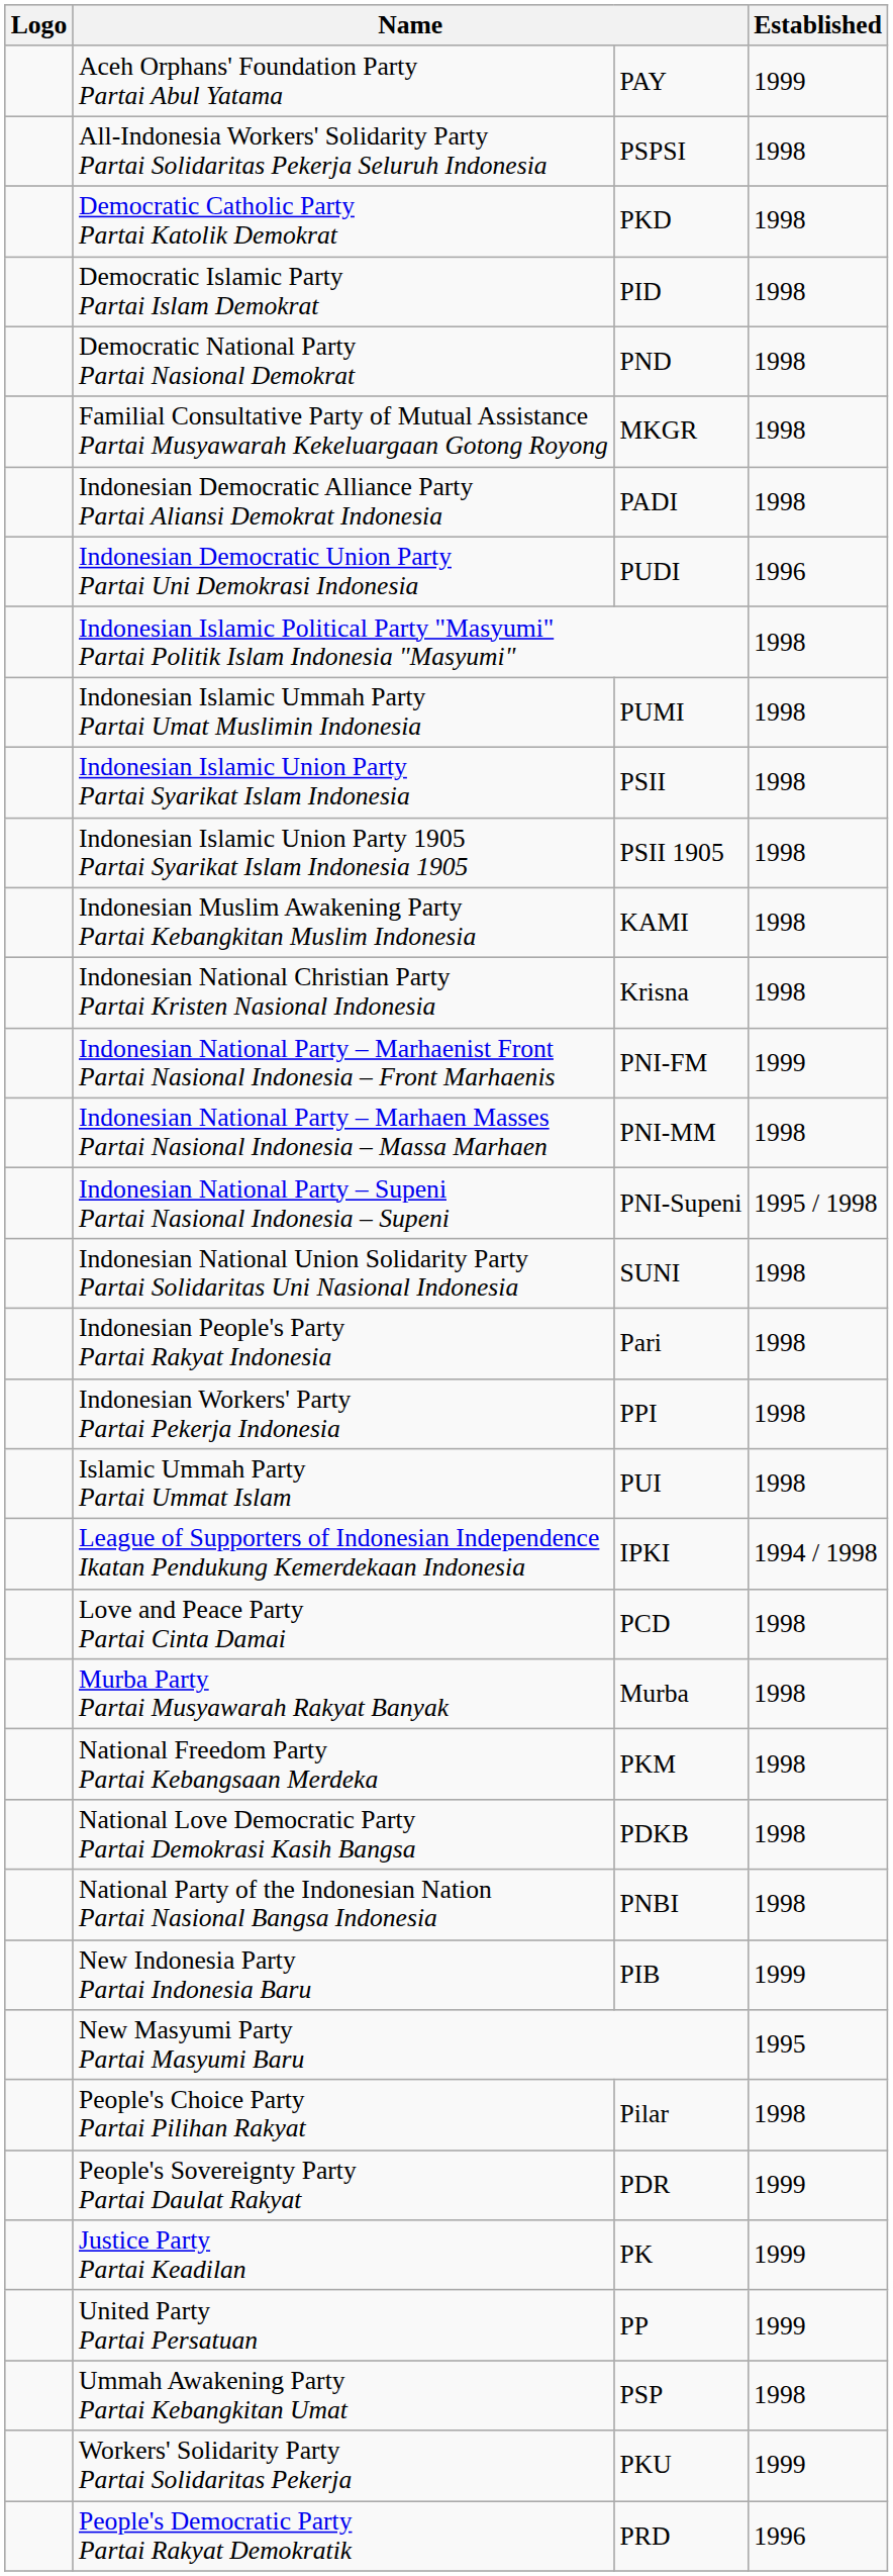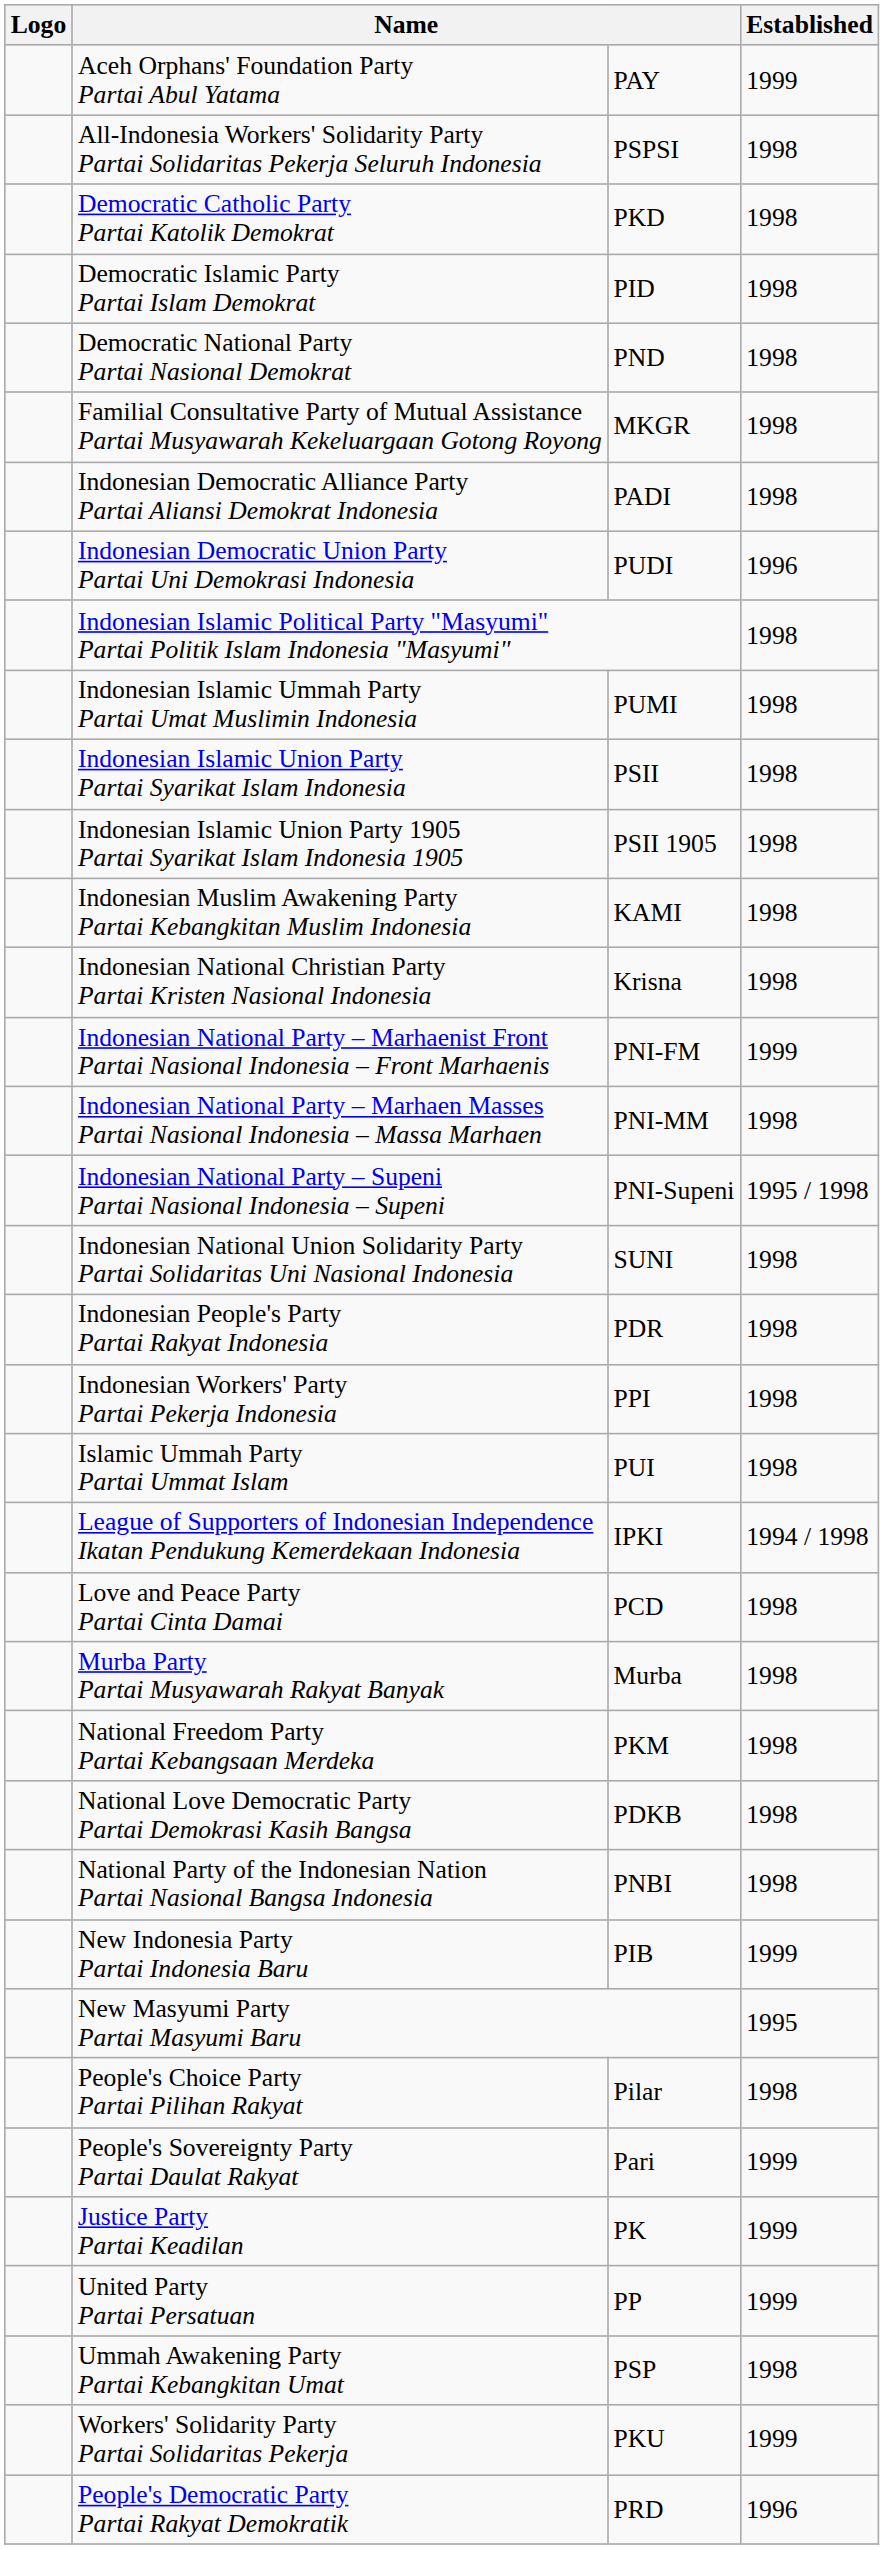Indonesian People's Party Partai Rakyat Indonesia | column 3: Pari -> PDR
People's Sovereignty Party Partai Daulat Rakyat | column 3: PDR -> Pari
